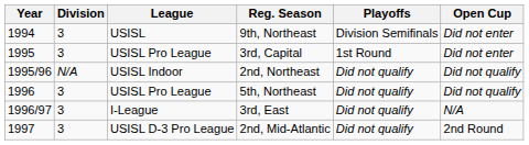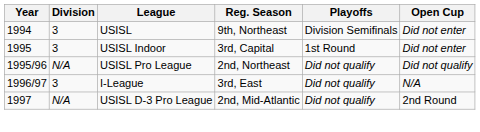3rd, Capital | League: USISL Pro League -> USISL Indoor
2nd, Northeast | League: USISL Indoor -> USISL Pro League
- row: 1996 | 3 | USISL Pro League | 5th, Northeast | Did not qualify | Did not qualify
2nd, Mid-Atlantic | Division: 3 -> N/A
